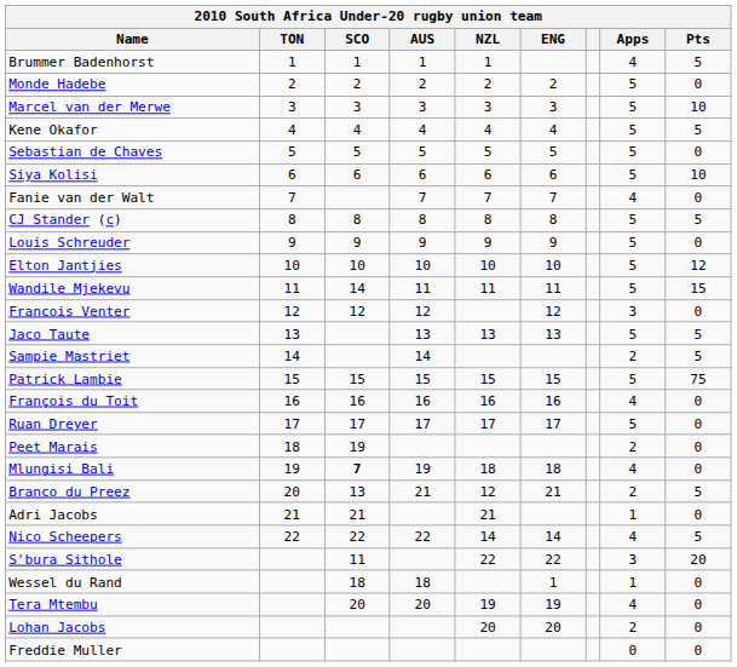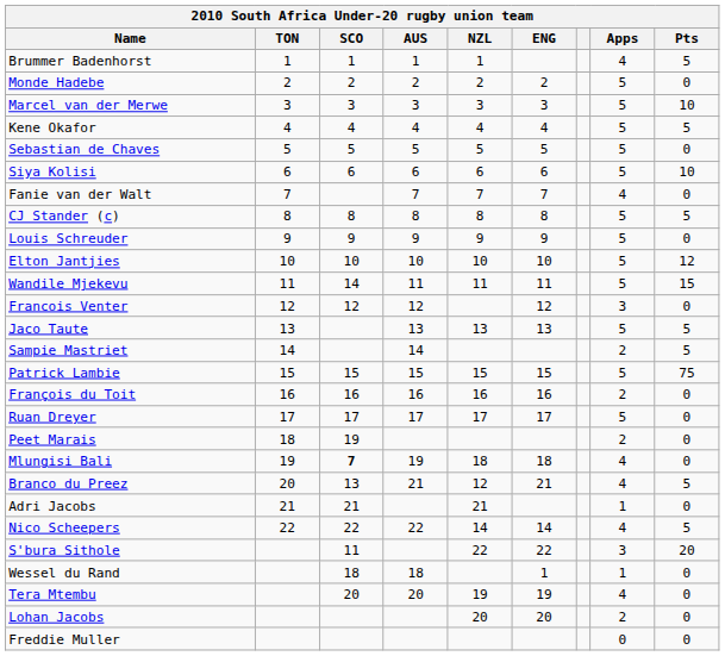François du Toit | Apps: 4 -> 2
Branco du Preez | Apps: 2 -> 4
